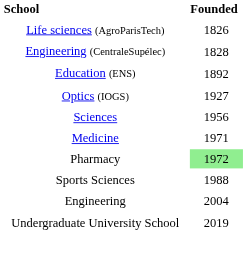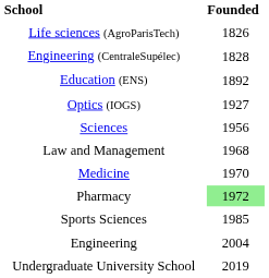+ row: Law and Management | 1968
Medicine | Founded: 1971 -> 1970
Sports Sciences | Founded: 1988 -> 1985
